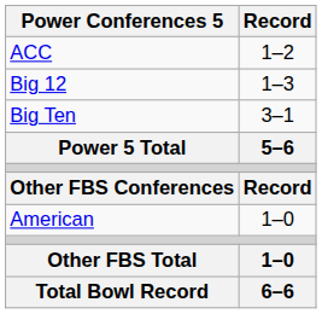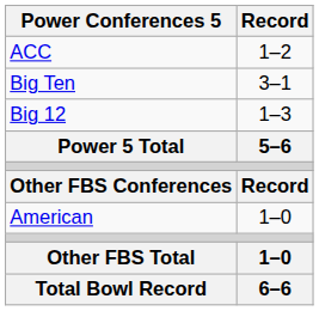rows swapped: Big 12 <-> Big Ten
